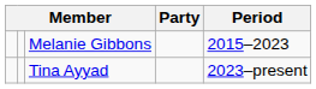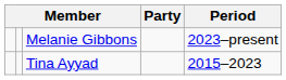Melanie Gibbons | Period: 2015–2023 -> 2023–present
Tina Ayyad | Period: 2023–present -> 2015–2023
